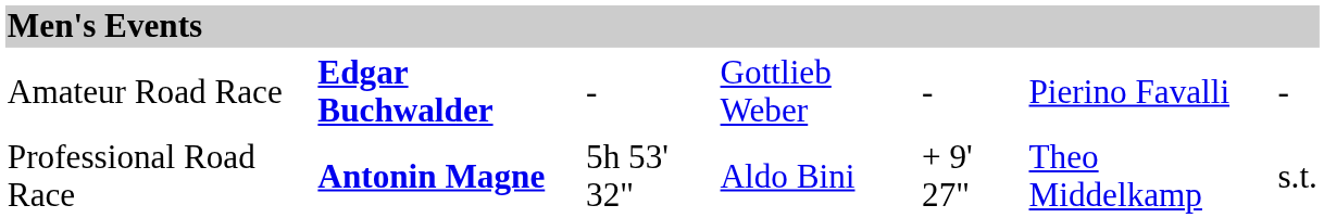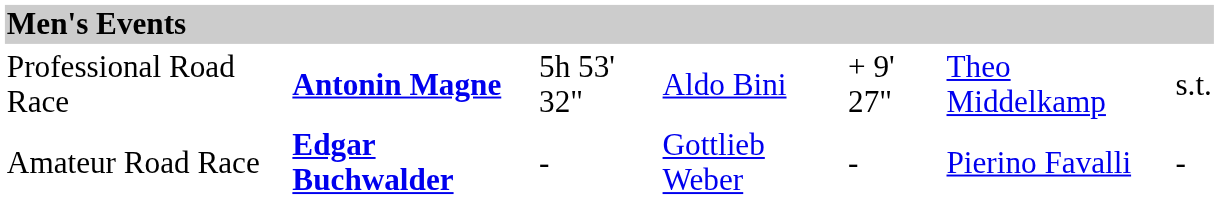rows swapped: Professional Road Race <-> Amateur Road Race
